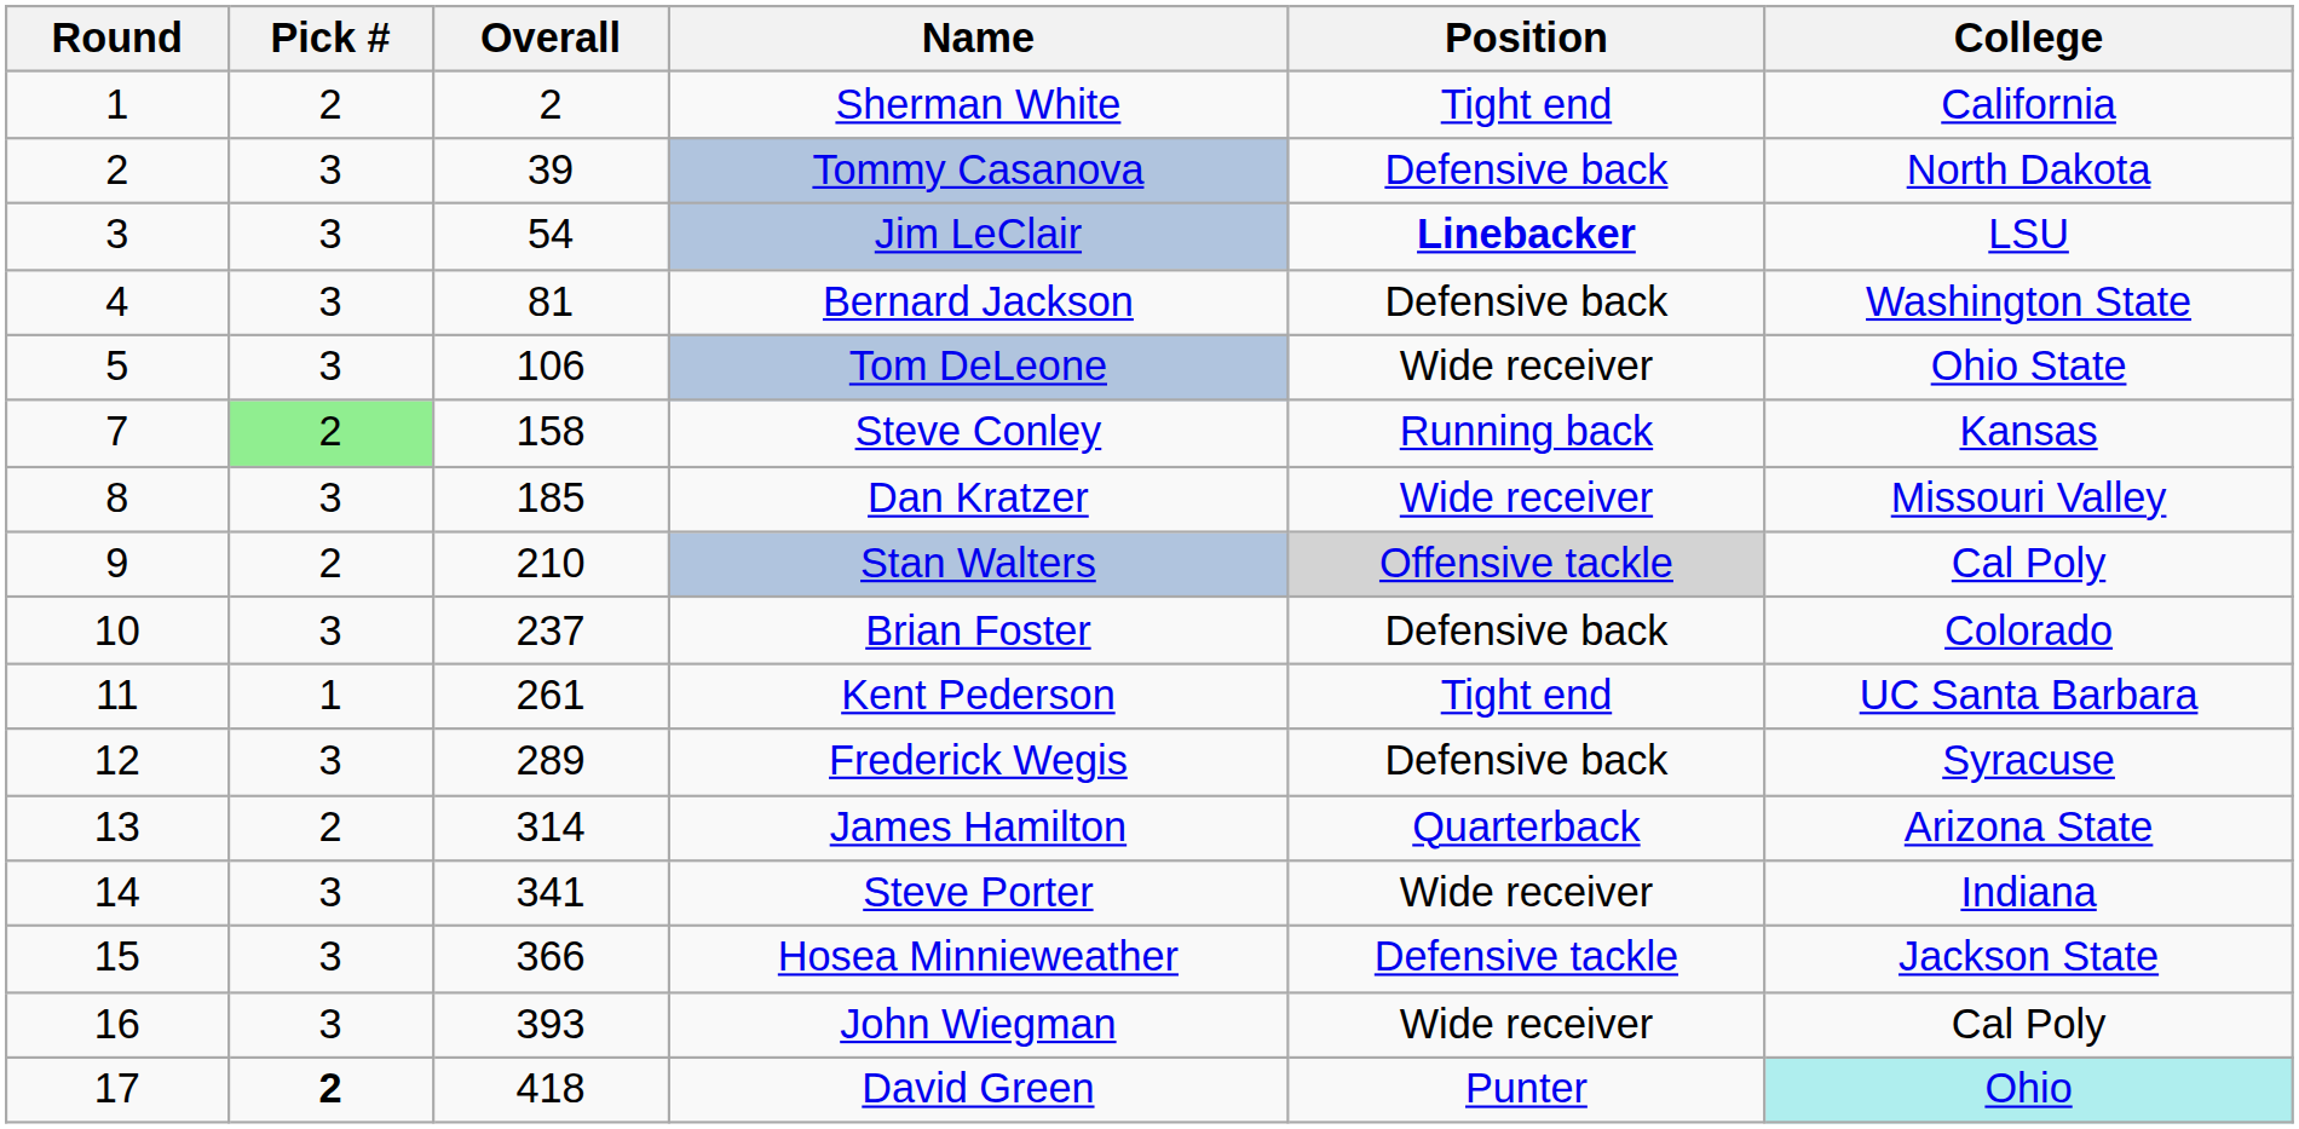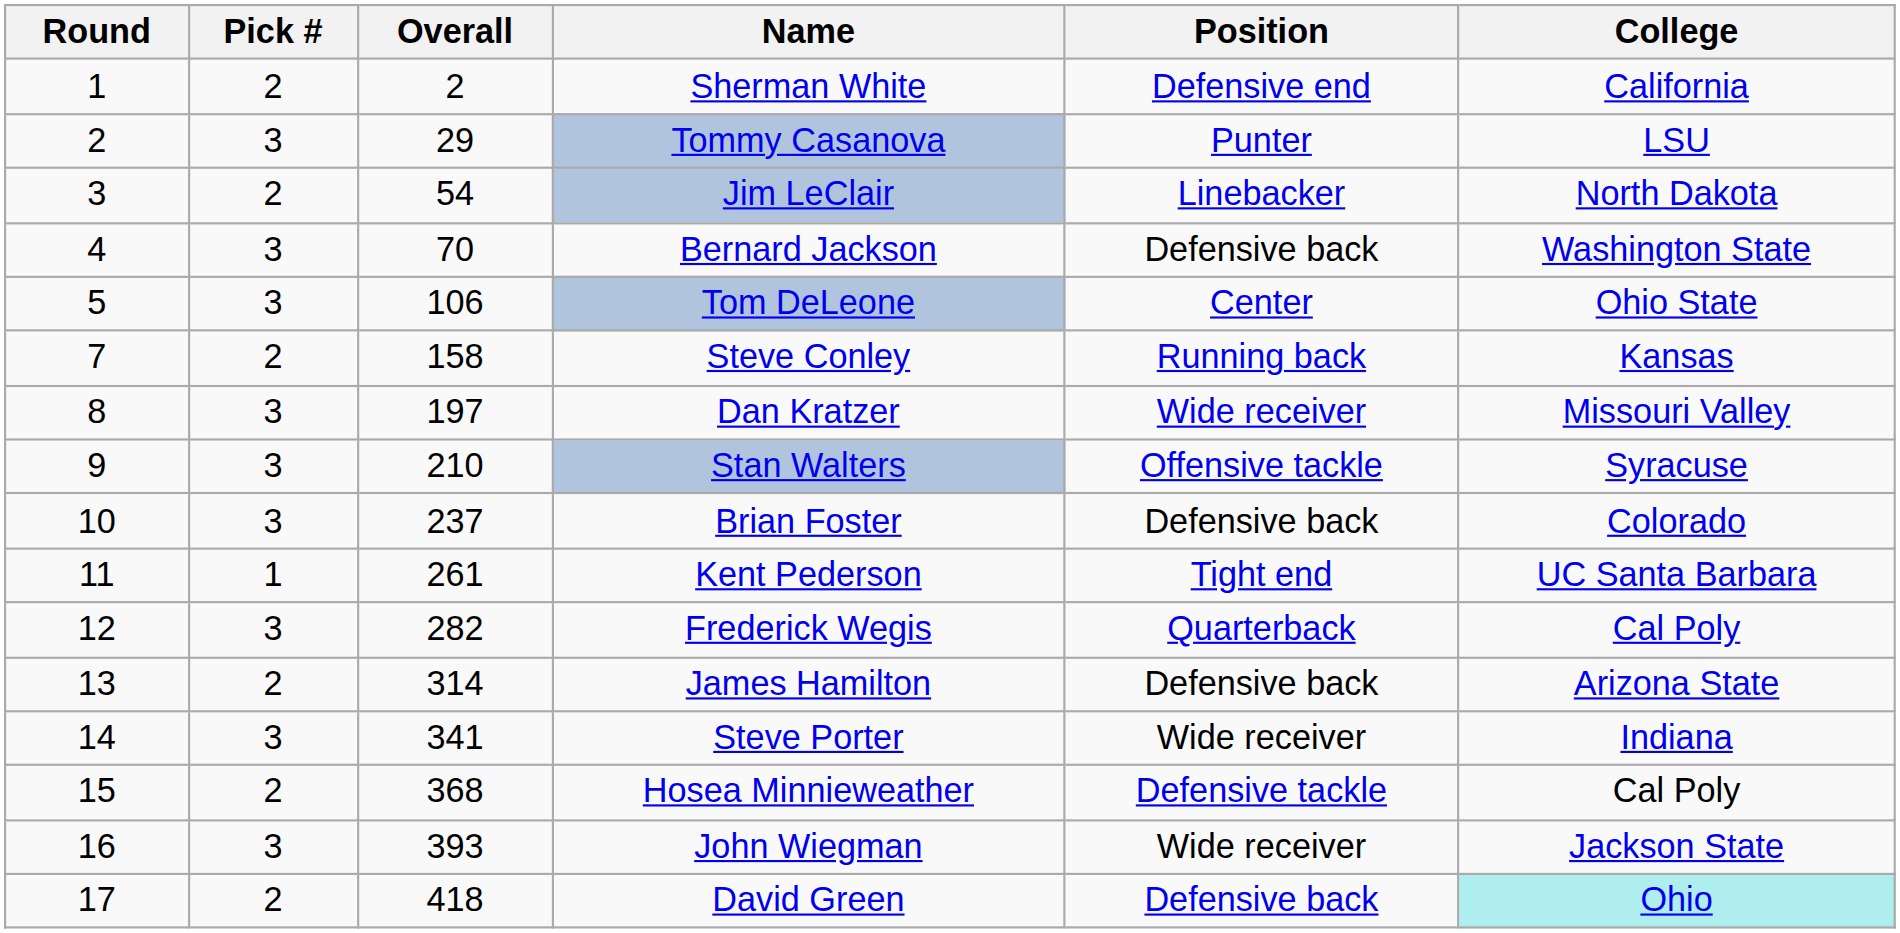Sherman White | Position: Tight end -> Defensive end
Tommy Casanova | Overall: 39 -> 29
Tommy Casanova | Position: Defensive back -> Punter
Tommy Casanova | College: North Dakota -> LSU
Jim LeClair | Pick #: 3 -> 2
Jim LeClair | Position: bold -> normal
Jim LeClair | College: LSU -> North Dakota
Bernard Jackson | Overall: 81 -> 70
Tom DeLeone | Position: Wide receiver -> Center
Steve Conley | Pick #: lightgreen background -> no background
Dan Kratzer | Overall: 185 -> 197
Stan Walters | Pick #: 2 -> 3
Stan Walters | Position: lightgrey background -> no background
Stan Walters | College: Cal Poly -> Syracuse
Frederick Wegis | Overall: 289 -> 282
Frederick Wegis | Position: Defensive back -> Quarterback
Frederick Wegis | College: Syracuse -> Cal Poly
James Hamilton | Position: Quarterback -> Defensive back
Hosea Minnieweather | Pick #: 3 -> 2
Hosea Minnieweather | Overall: 366 -> 368
Hosea Minnieweather | College: Jackson State -> Cal Poly
John Wiegman | College: Cal Poly -> Jackson State
David Green | Pick #: bold -> normal
David Green | Position: Punter -> Defensive back
